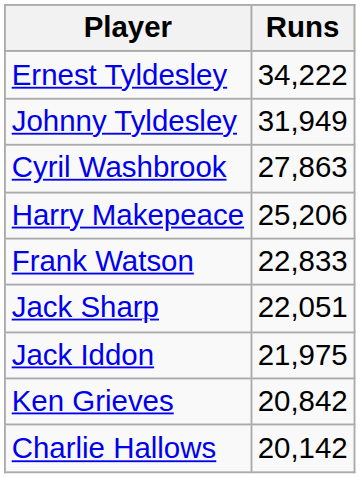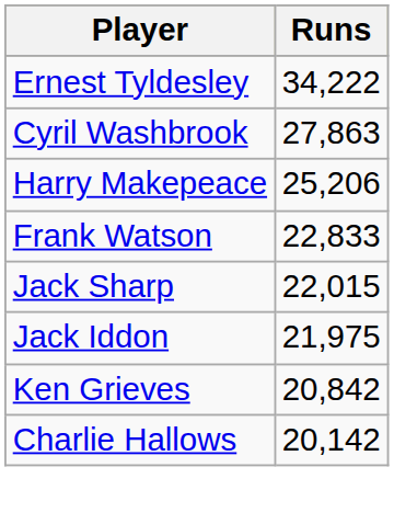- row: Johnny Tyldesley | 31,949
Jack Sharp | Runs: 22,051 -> 22,015
